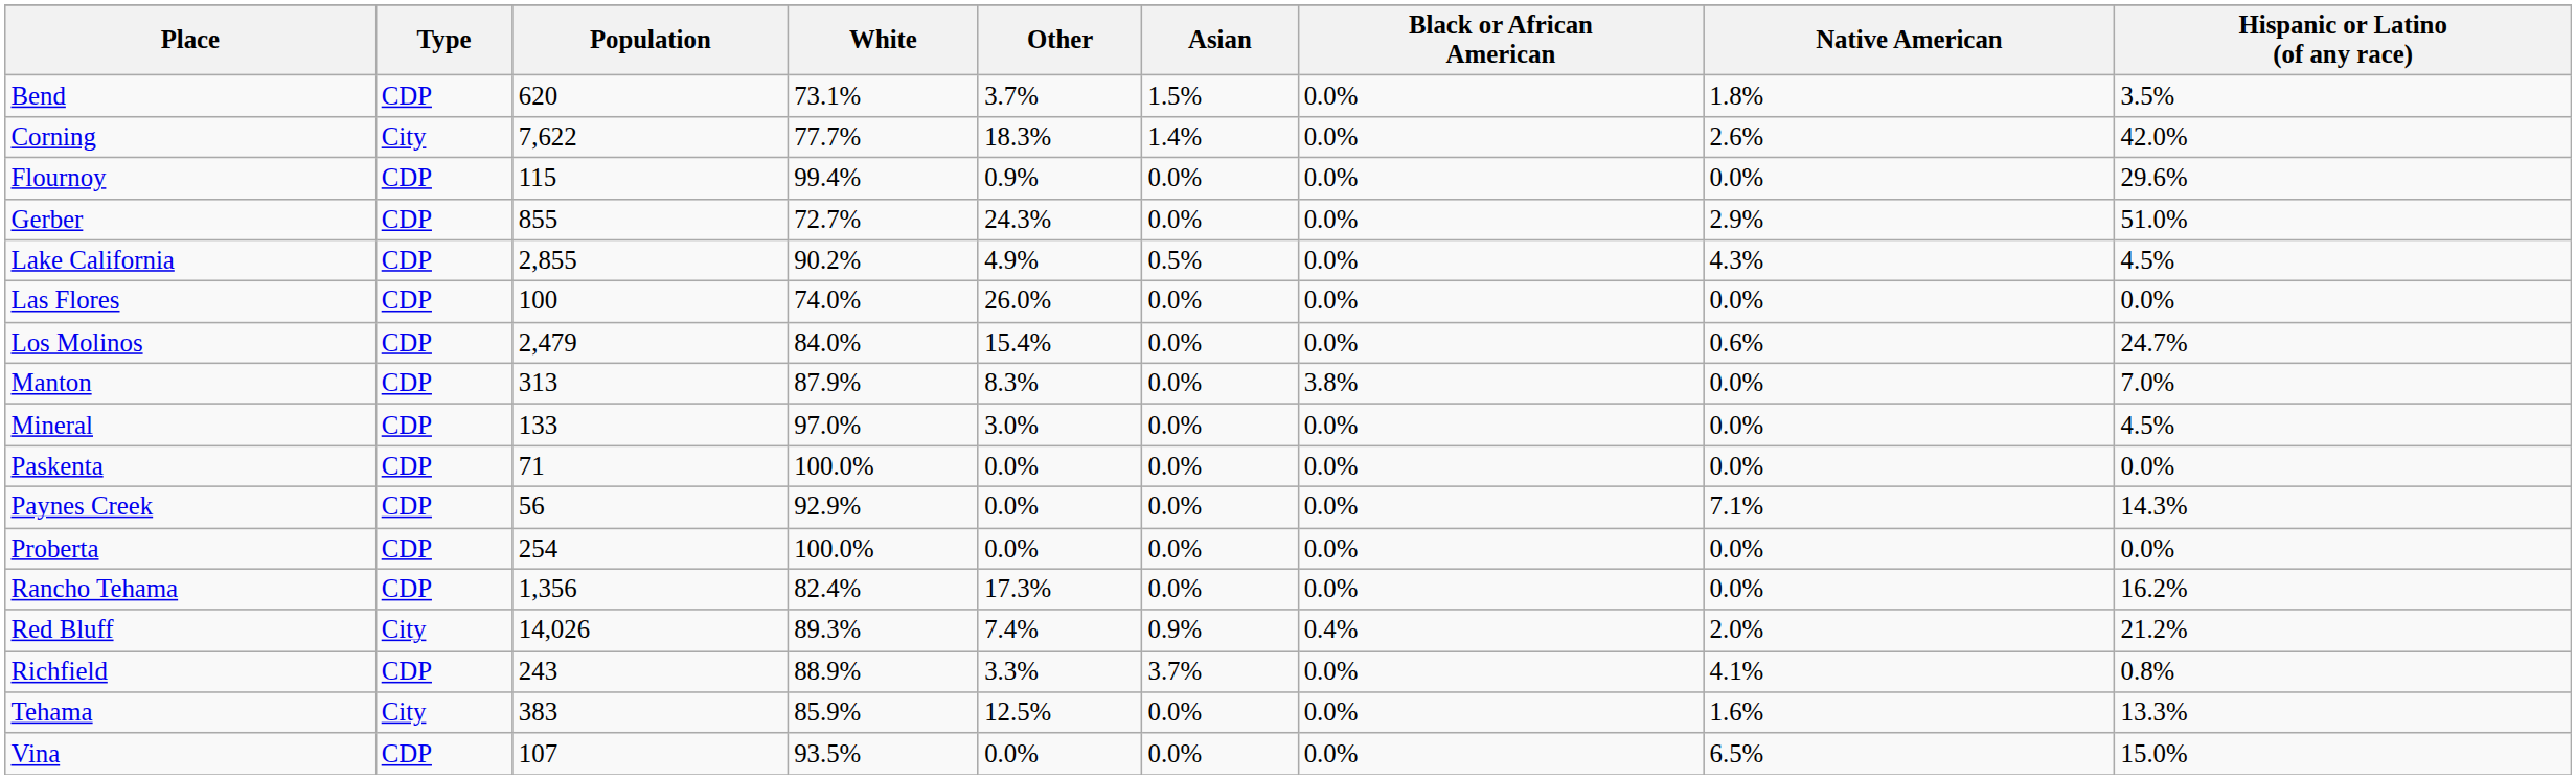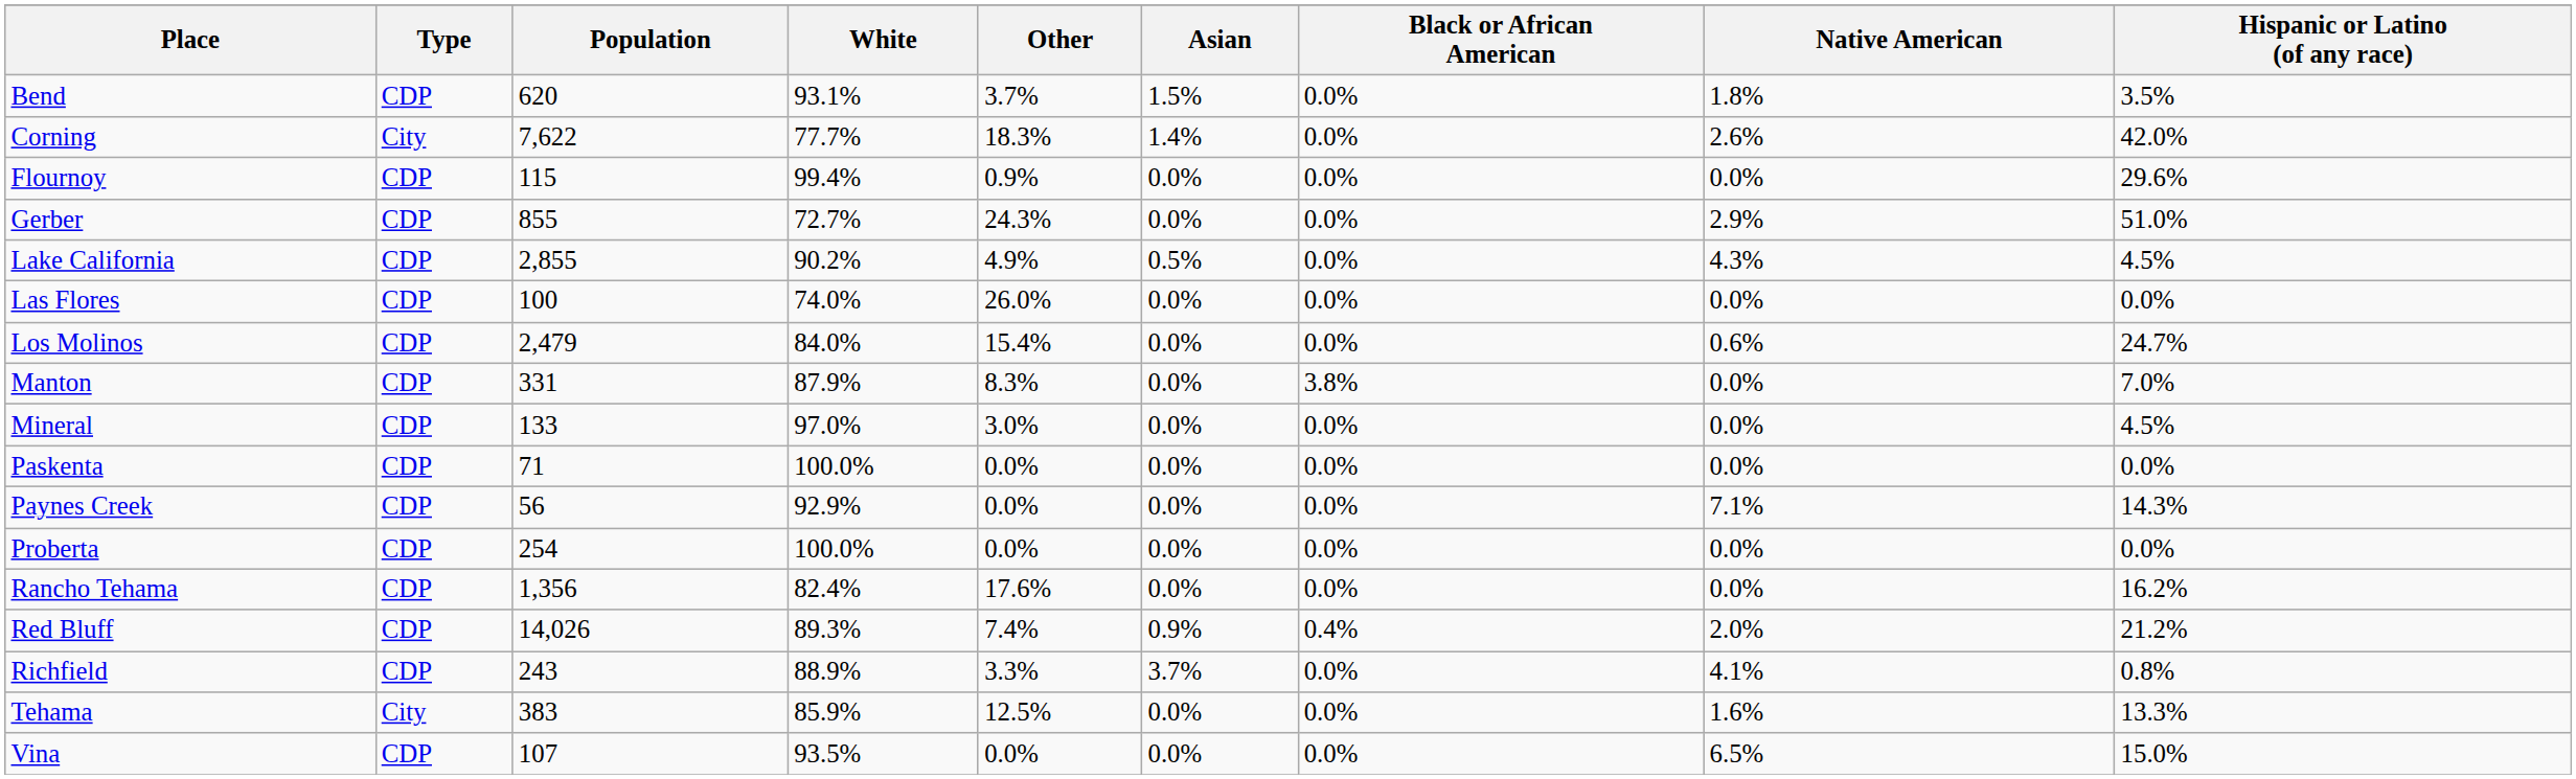Bend | White: 73.1% -> 93.1%
Manton | Population: 313 -> 331
Rancho Tehama | Other: 17.3% -> 17.6%
Red Bluff | Type: City -> CDP
